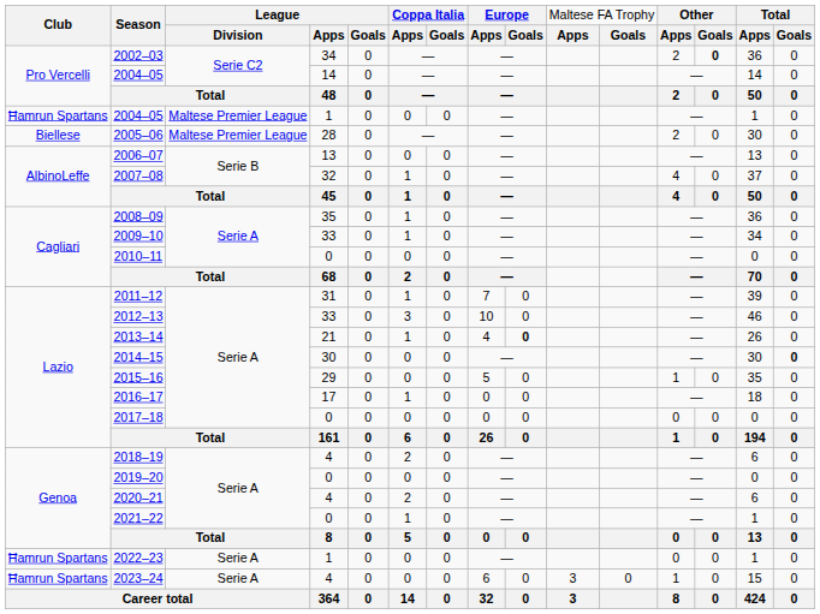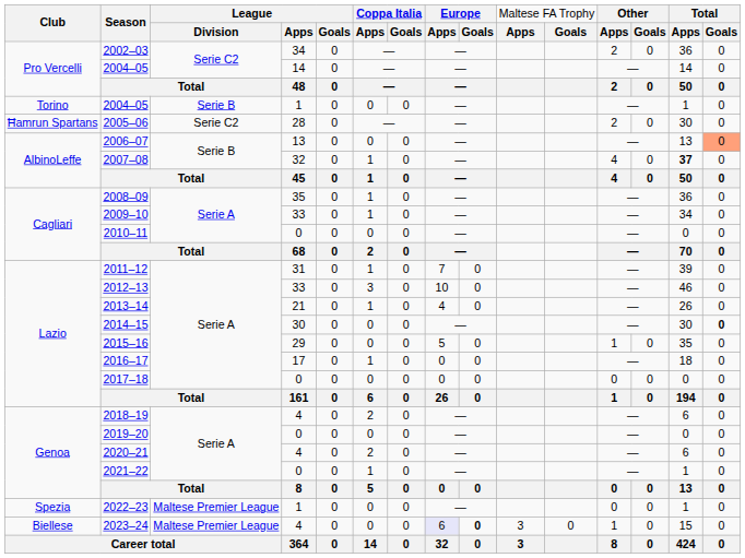2002–03 | column 13: bold -> normal
2004–05 / 1 | column 1: Ħamrun Spartans -> Torino
2004–05 / 1 | column 3: Maltese Premier League -> Serie B
2005–06 | column 1: Biellese -> Ħamrun Spartans
2005–06 | column 3: Maltese Premier League -> Serie C2
2006–07 | column 15: no background -> lightsalmon background
2007–08 | column 14: normal -> bold
2013–14 | column 9: bold -> normal
2022–23 | column 1: Ħamrun Spartans -> Spezia
2022–23 | column 3: Serie A -> Maltese Premier League
2023–24 | column 1: Ħamrun Spartans -> Biellese
2023–24 | column 3: Serie A -> Maltese Premier League
2023–24 | column 8: no background -> lavender background
2023–24 | column 9: normal -> bold
